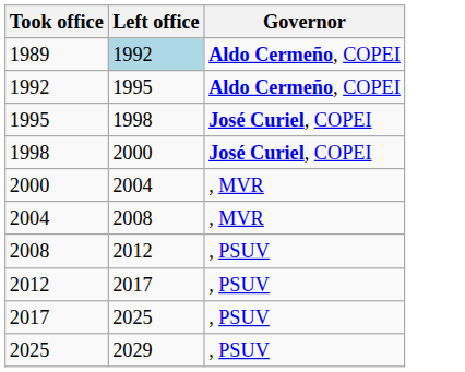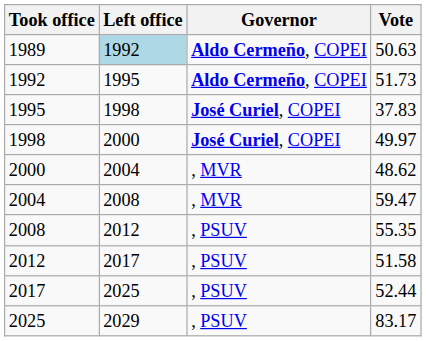+ column: Vote | 50.63 | 51.73 | 37.83 | 49.97 | 48.62 | 59.47 | 55.35 | 51.58 | 52.44 | 83.17
